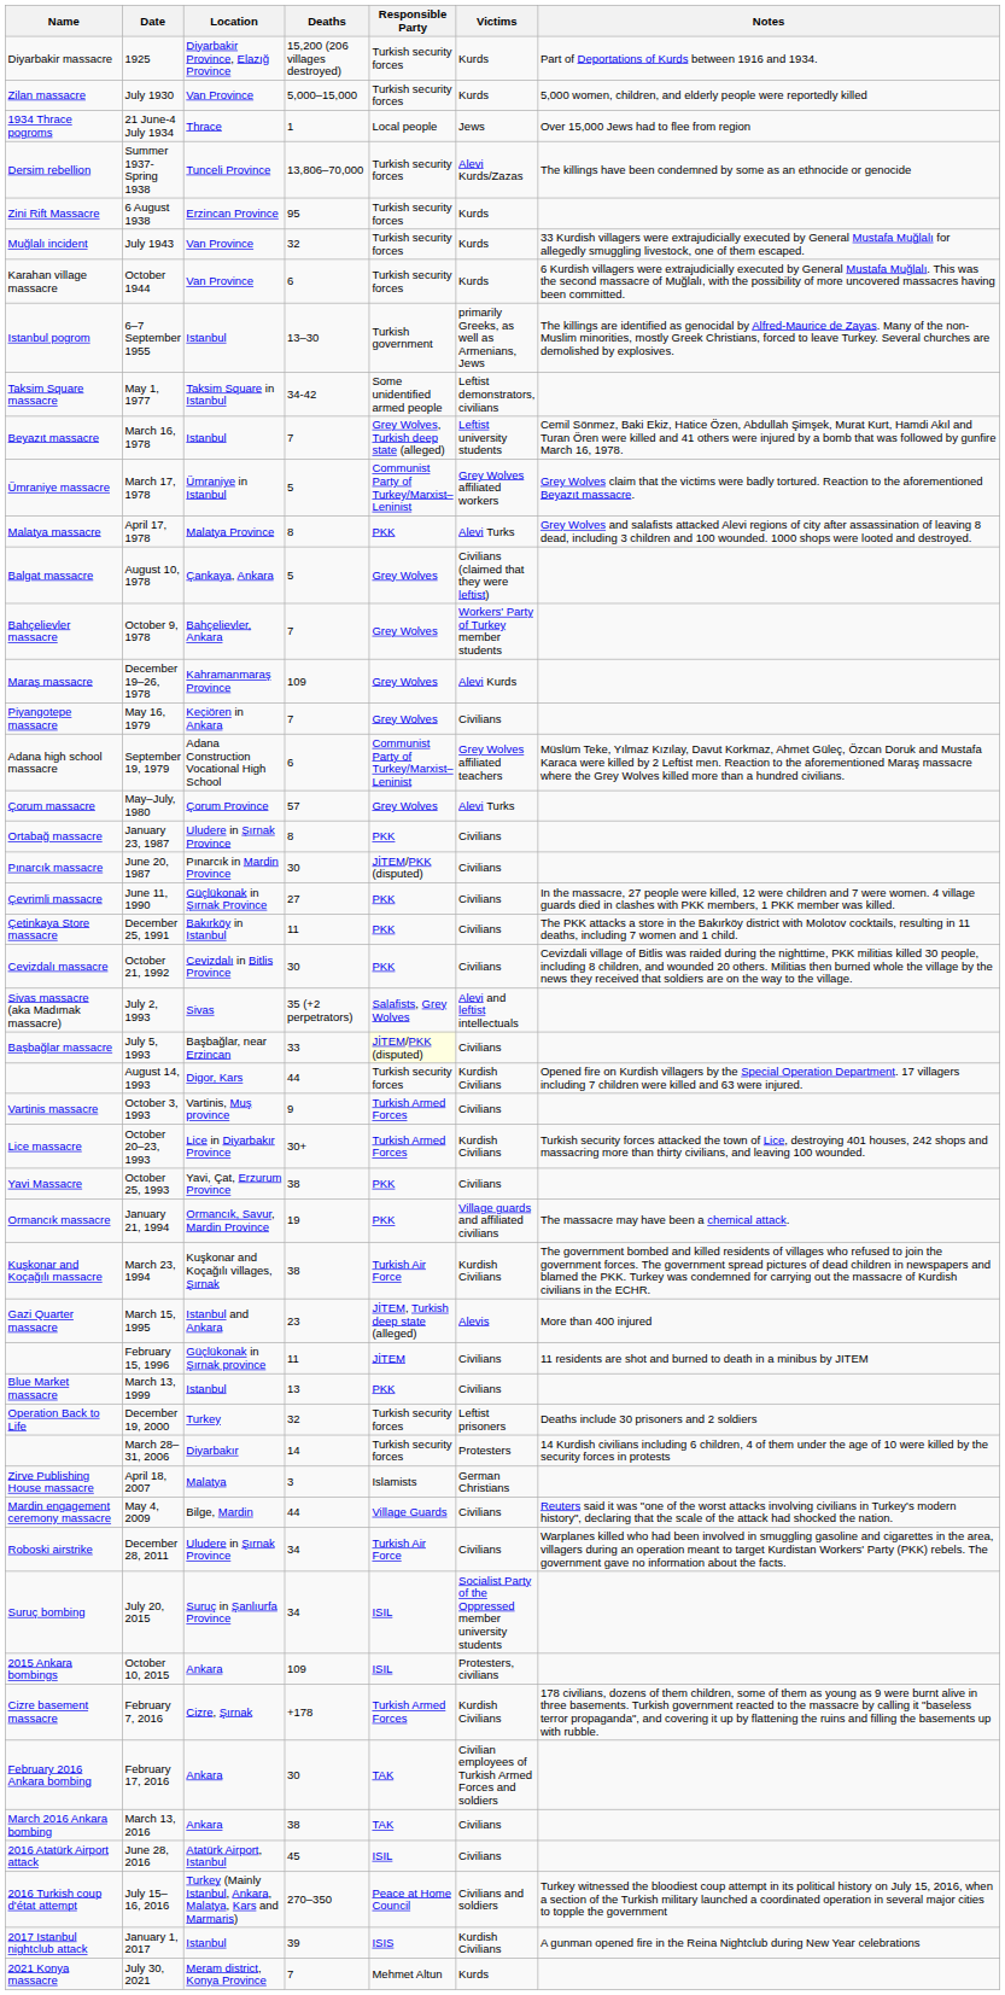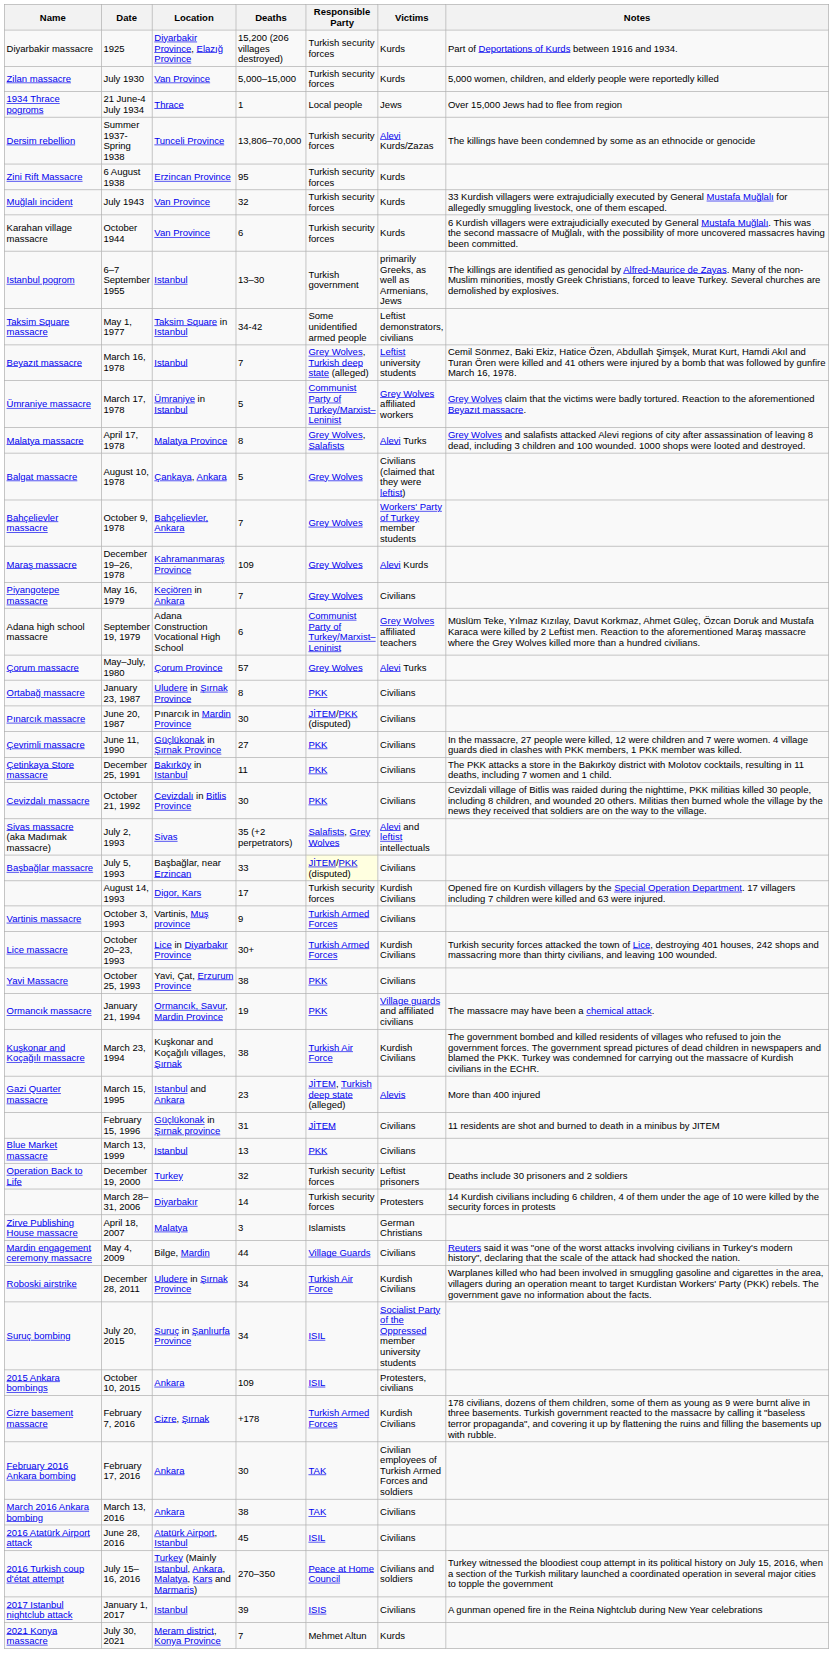April 17, 1978 | Responsible Party: PKK -> Grey Wolves, Salafists
August 14, 1993 | Deaths: 44 -> 17
February 15, 1996 | Deaths: 11 -> 31
December 28, 2011 | Victims: Civilians -> Kurdish Civilians
January 1, 2017 | Victims: Kurdish Civilians -> Civilians
